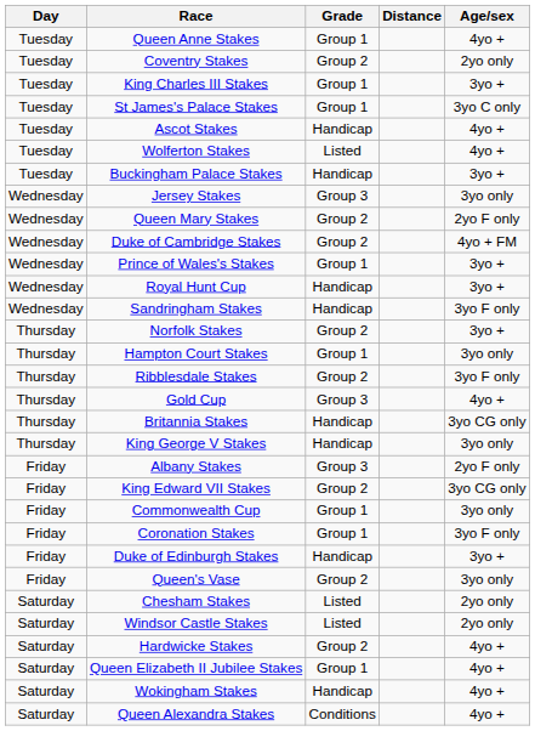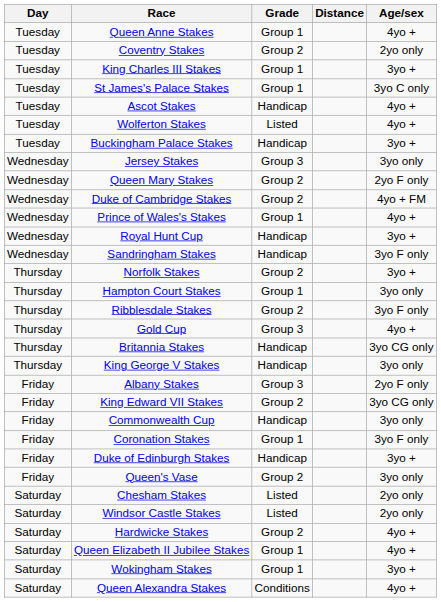Prince of Wales's Stakes | Age/sex: 3yo + -> 4yo +
Commonwealth Cup | Grade: Group 1 -> Handicap
Wokingham Stakes | Grade: Handicap -> Group 1
Wokingham Stakes | Age/sex: 4yo + -> 3yo +
